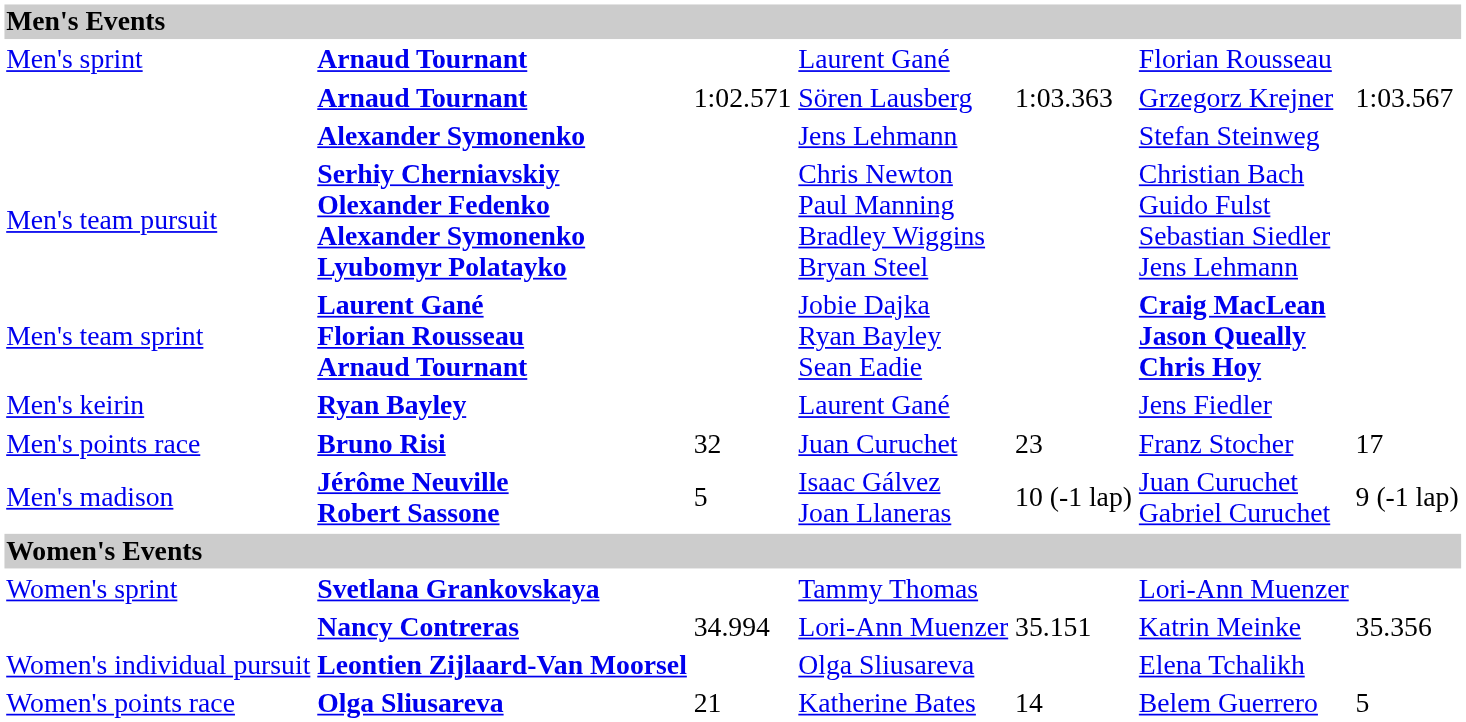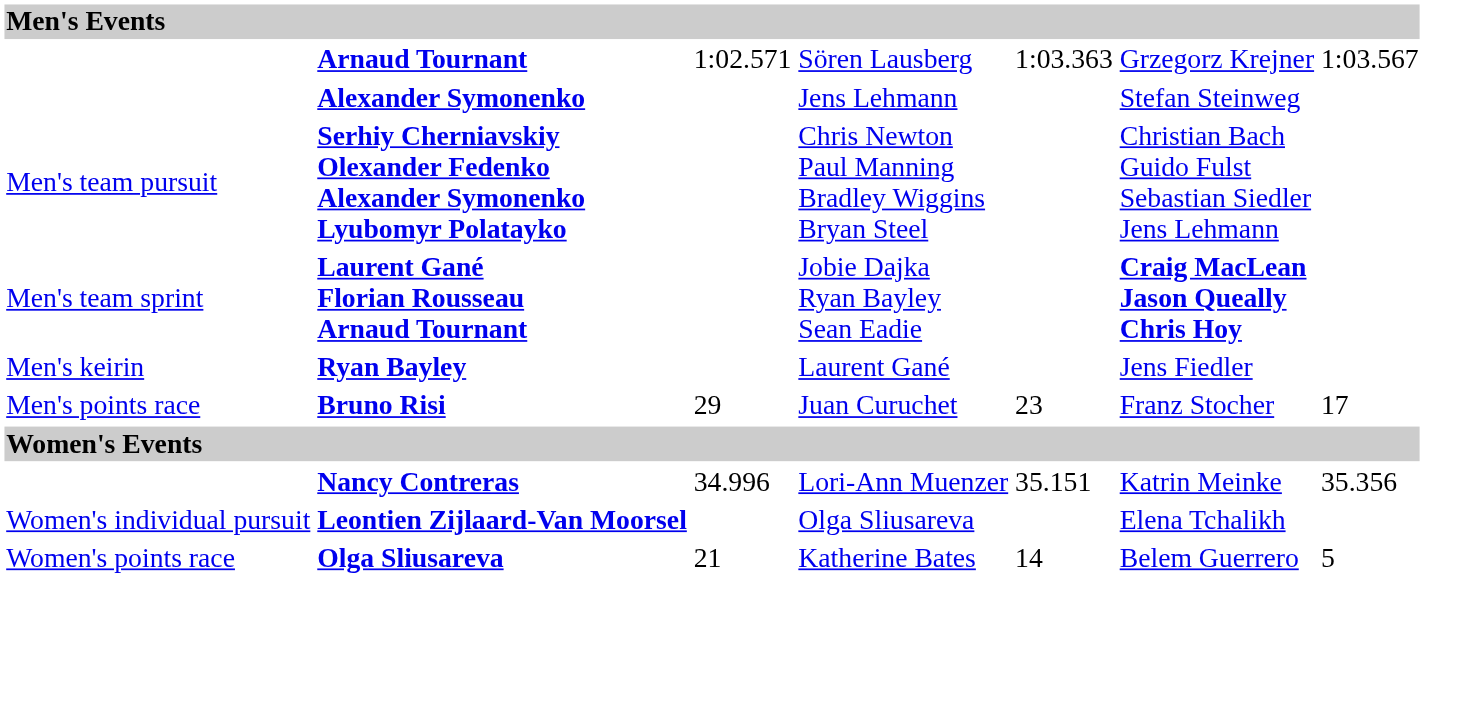- row: Men's sprint | Arnaud Tournant | Laurent Gané | Florian Rousseau
Bruno Risi | column 3: 32 -> 29
- row: Men's madison | Jérôme Neuville Robert Sassone | 5 | Isaac Gálvez Joan Llaneras | 10 (-1 lap) | Juan Curuchet Gabriel Curuchet | 9 (-1 lap)
- row: Women's sprint | Svetlana Grankovskaya | Tammy Thomas | Lori-Ann Muenzer
Nancy Contreras | column 3: 34.994 -> 34.996
